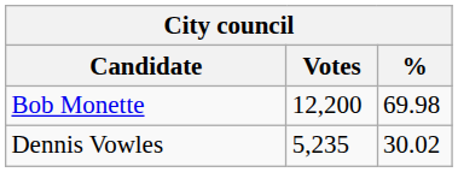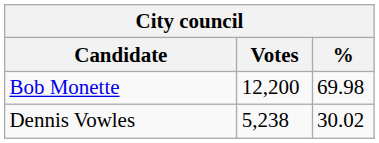Dennis Vowles | Votes: 5,235 -> 5,238
